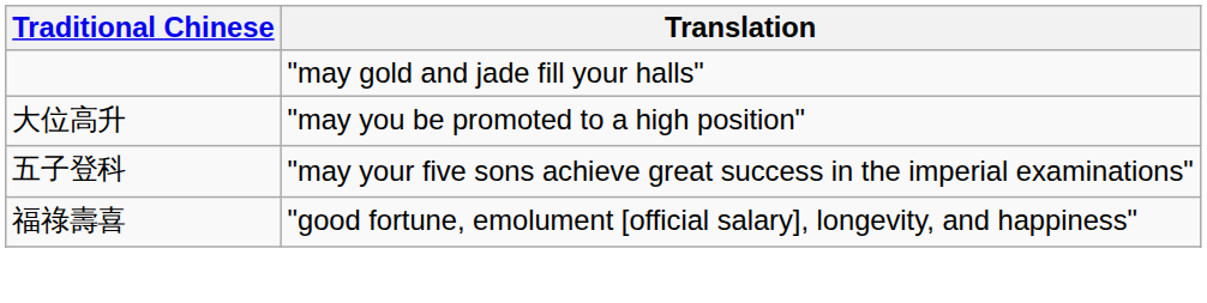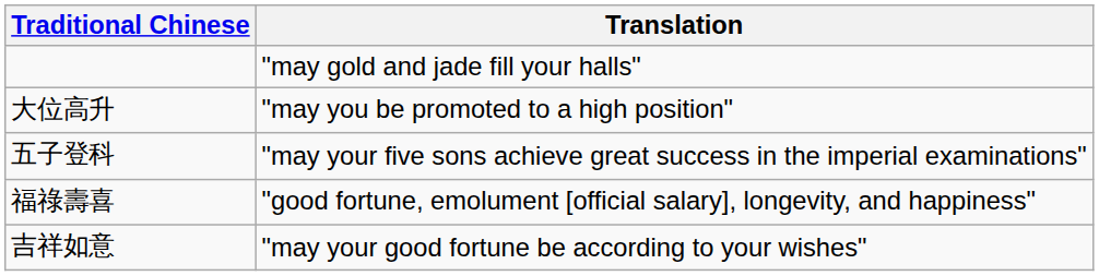+ row: 吉祥如意 | "may your good fortune be according to your wishes"
